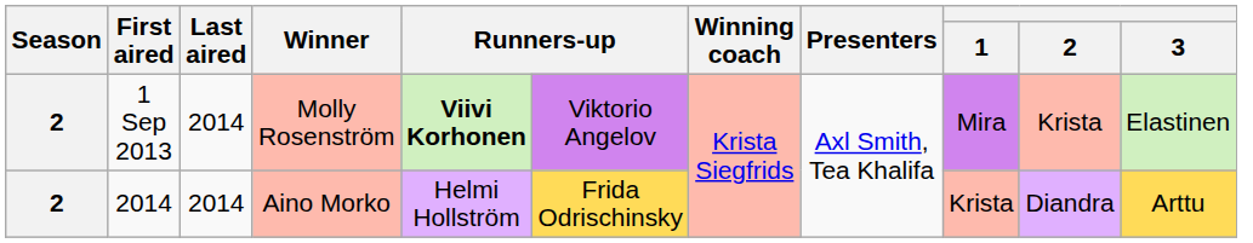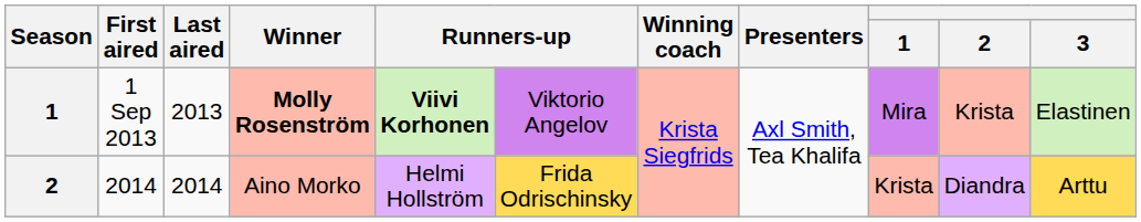1 Sep 2013 | Season: 2 -> 1
1 Sep 2013 | Last aired: 2014 -> 2013
1 Sep 2013 | Winner: normal -> bold
